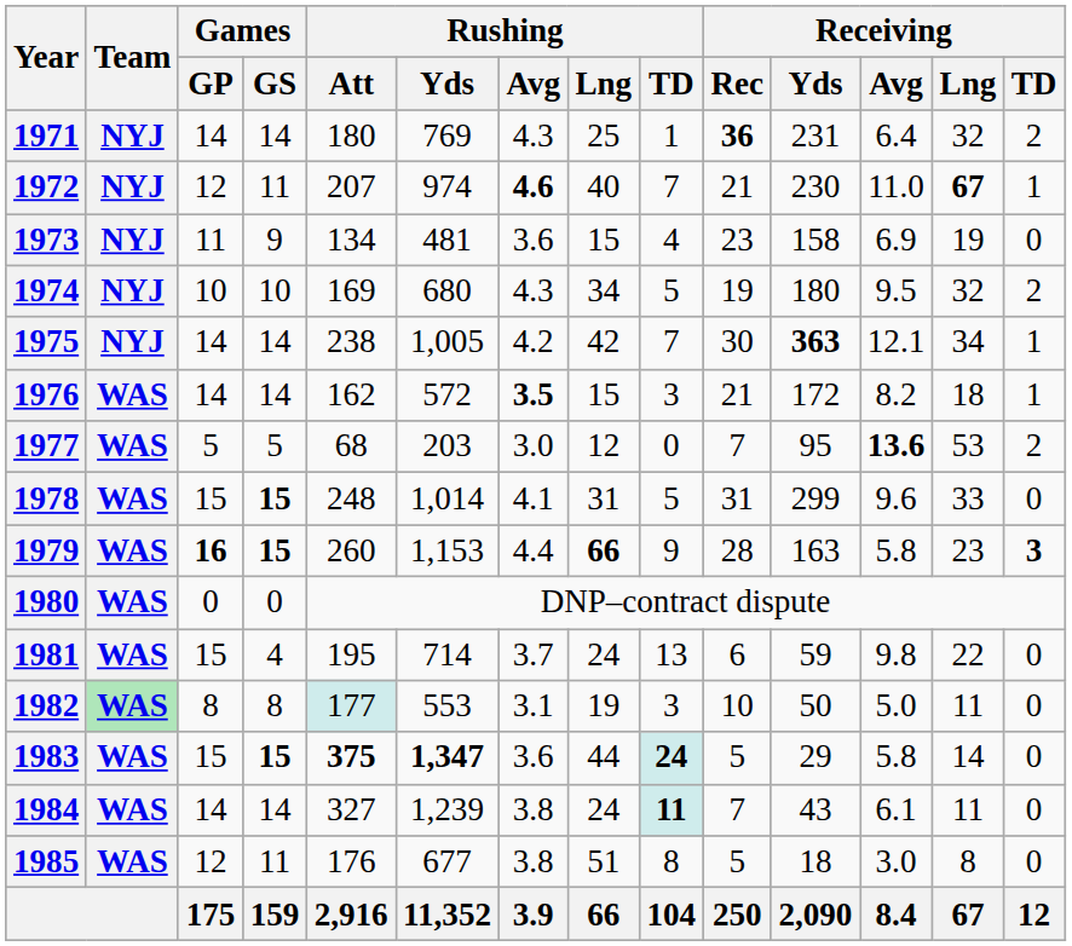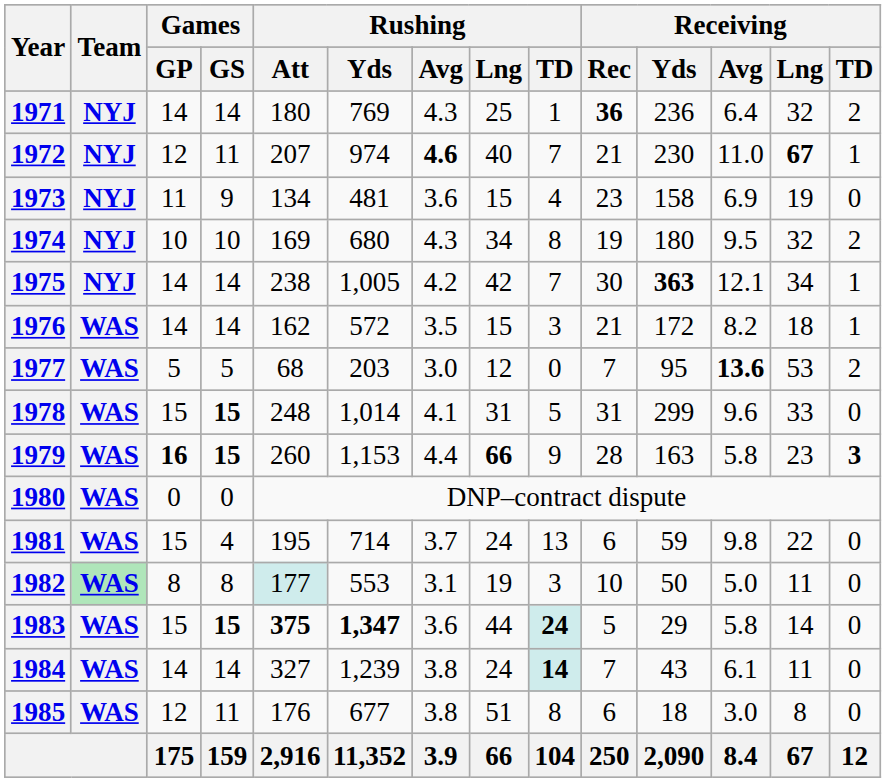1971 | Receiving / Yds: 231 -> 236
1974 | Rushing / TD: 5 -> 8
1976 | Rushing / Avg: bold -> normal
1984 | Rushing / TD: 11 -> 14
1985 | Receiving / Rec: 5 -> 6
